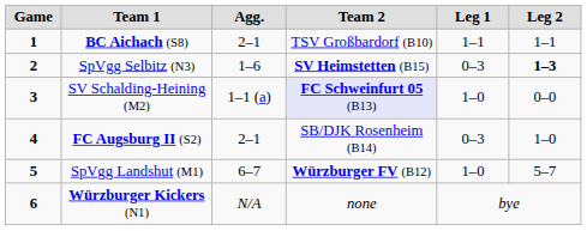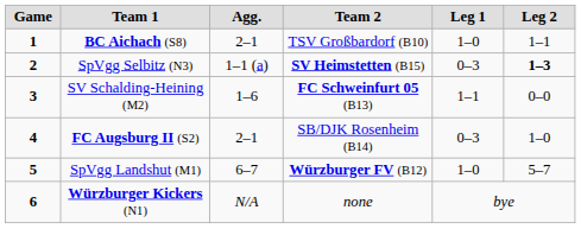BC Aichach (S8) | Leg 1: 1–1 -> 1–0
SpVgg Selbitz (N3) | Agg.: 1–6 -> 1–1 (a)
SV Schalding-Heining (M2) | Agg.: 1–1 (a) -> 1–6
SV Schalding-Heining (M2) | Team 2: lavender background -> no background
SV Schalding-Heining (M2) | Leg 1: 1–0 -> 1–1
